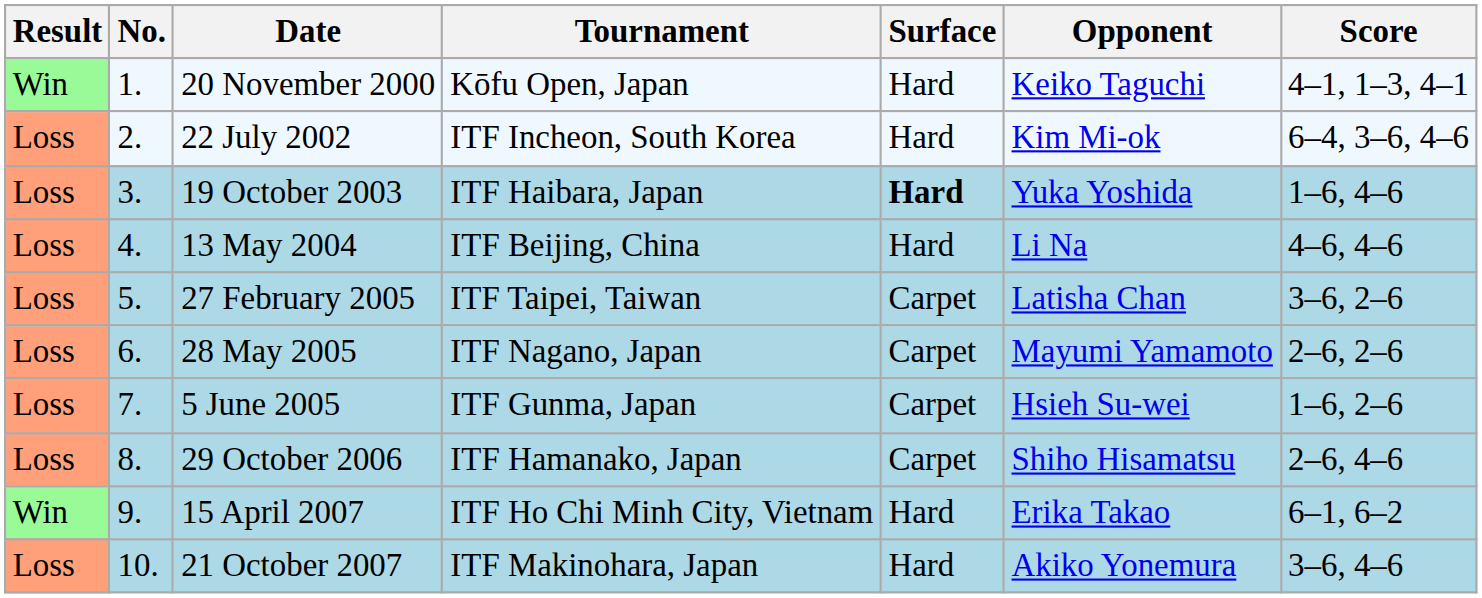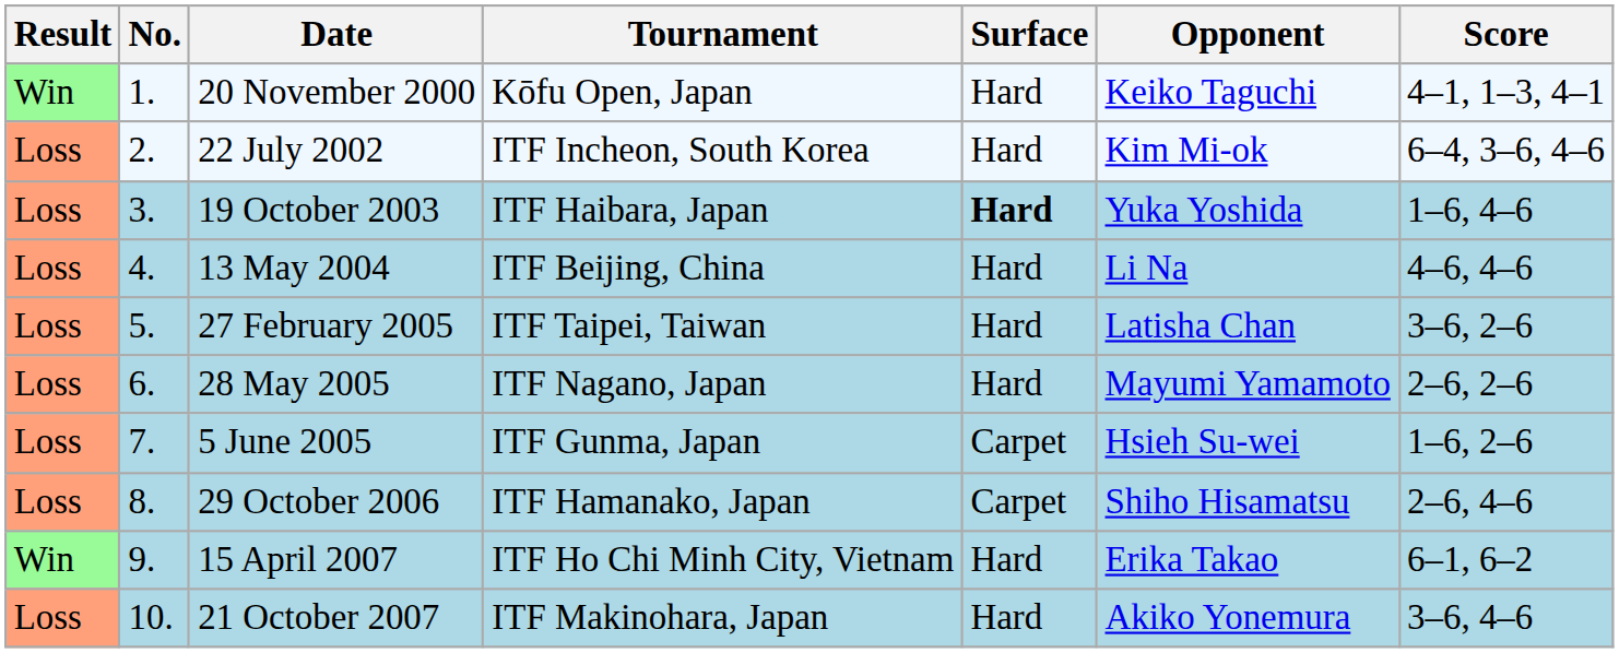27 February 2005 | Surface: Carpet -> Hard
28 May 2005 | Surface: Carpet -> Hard
